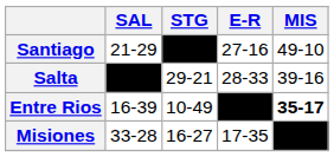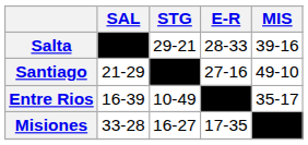rows swapped: Salta <-> Santiago
Entre Rios | MIS: bold -> normal
